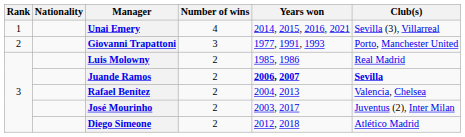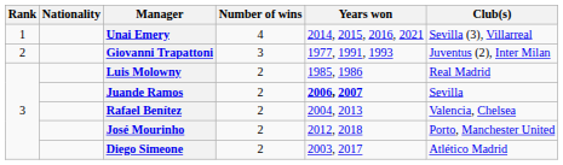Giovanni Trapattoni | Club(s): Porto, Manchester United -> Juventus (2), Inter Milan
Juande Ramos | Club(s): bold -> normal
José Mourinho | Years won: 2003, 2017 -> 2012, 2018
José Mourinho | Club(s): Juventus (2), Inter Milan -> Porto, Manchester United
Diego Simeone | Years won: 2012, 2018 -> 2003, 2017
